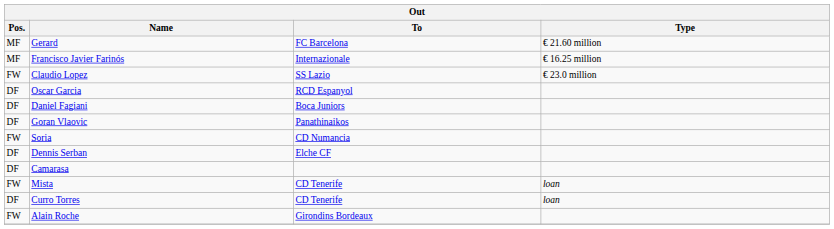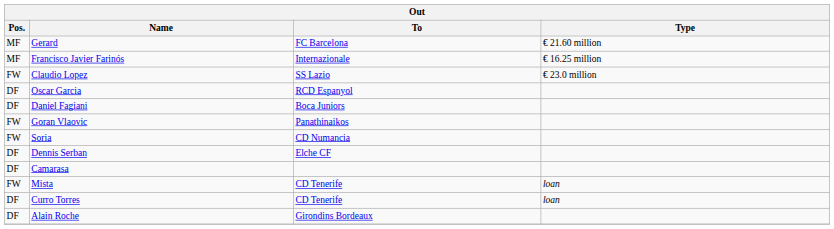Goran Vlaovic | Pos.: DF -> FW
Alain Roche | Pos.: FW -> DF
